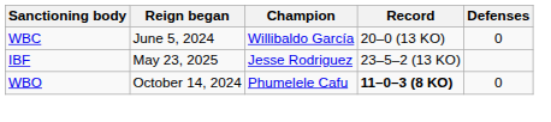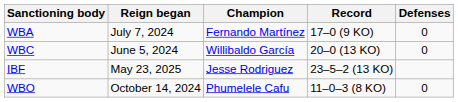+ row: WBA | July 7, 2024 | Fernando Martínez | 17–0 (9 KO) | 0
WBO | Record: bold -> normal
